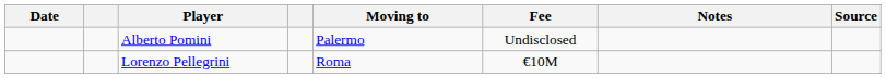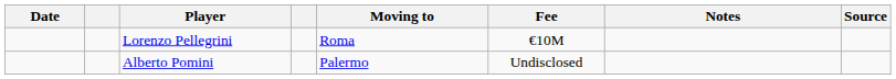rows swapped: Lorenzo Pellegrini <-> Alberto Pomini
